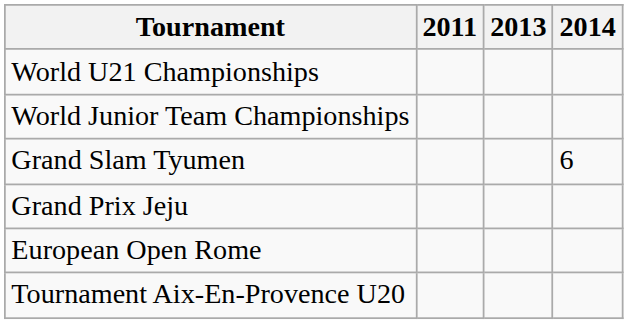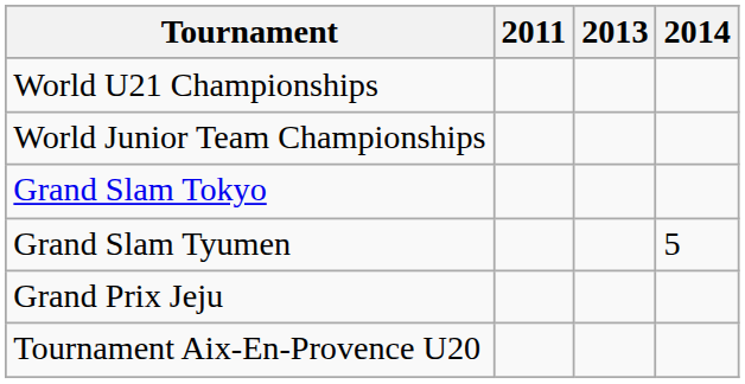+ row: Grand Slam Tokyo
Grand Slam Tyumen | 2014: 6 -> 5
- row: European Open Rome
